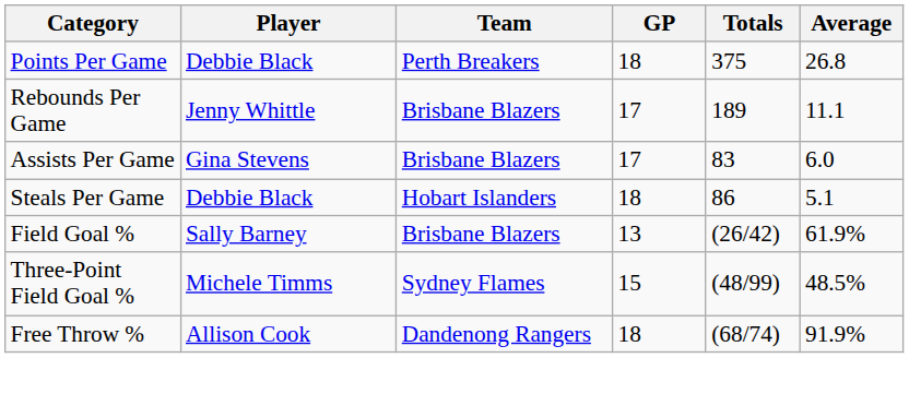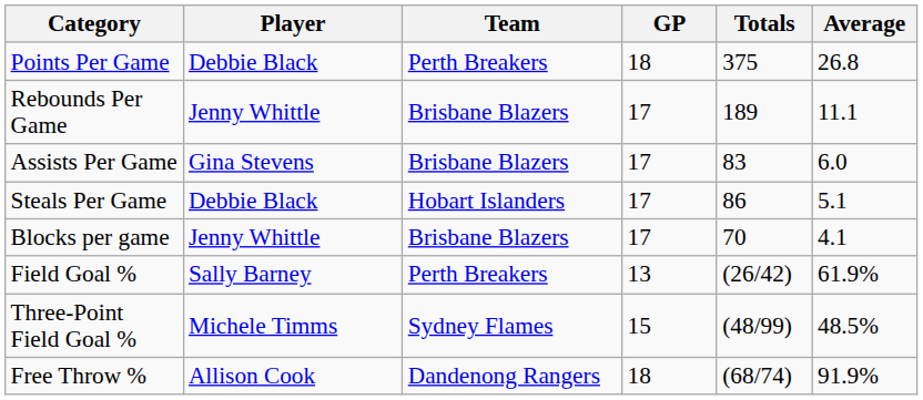Steals Per Game | GP: 18 -> 17
+ row: Blocks per game | Jenny Whittle | Brisbane Blazers | 17 | 70 | 4.1
Field Goal % | Team: Brisbane Blazers -> Perth Breakers
